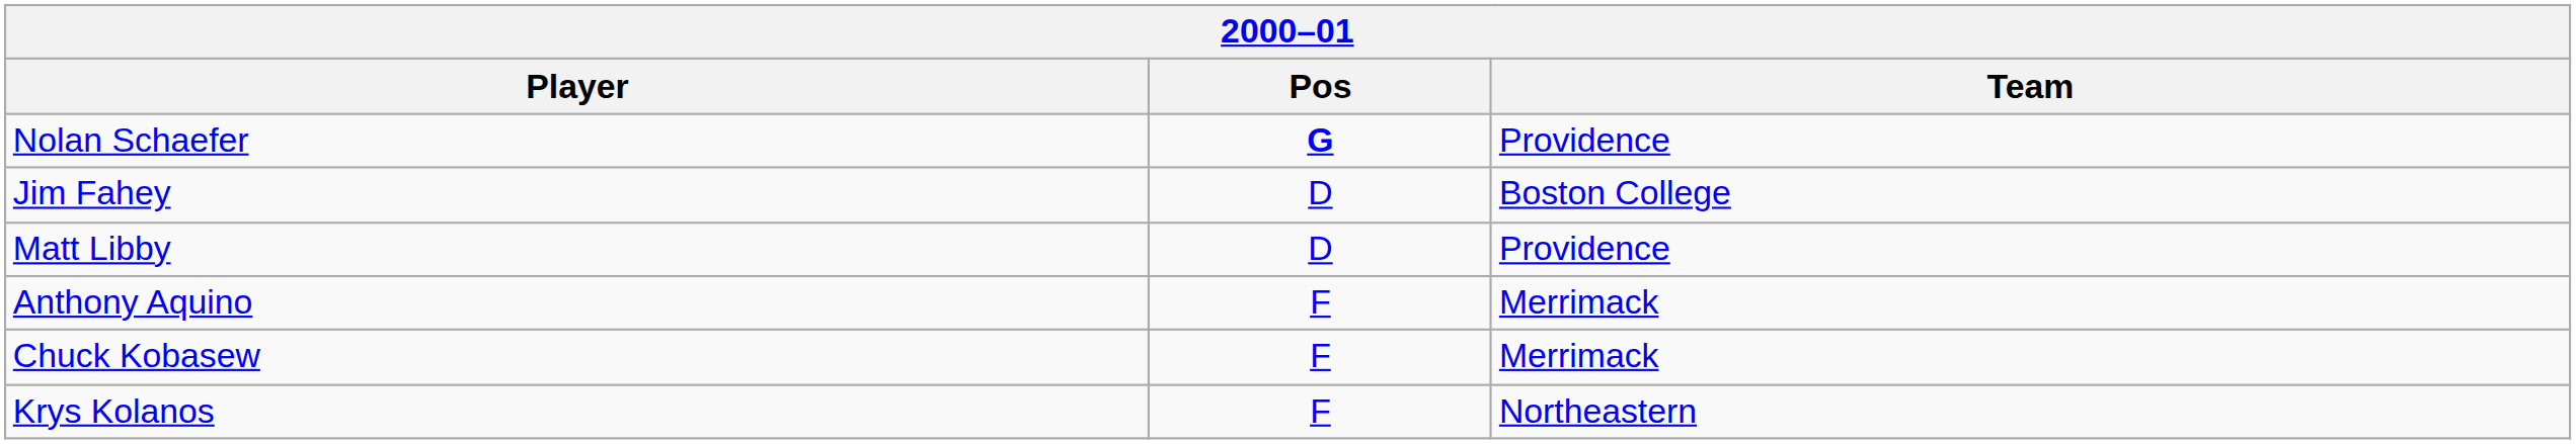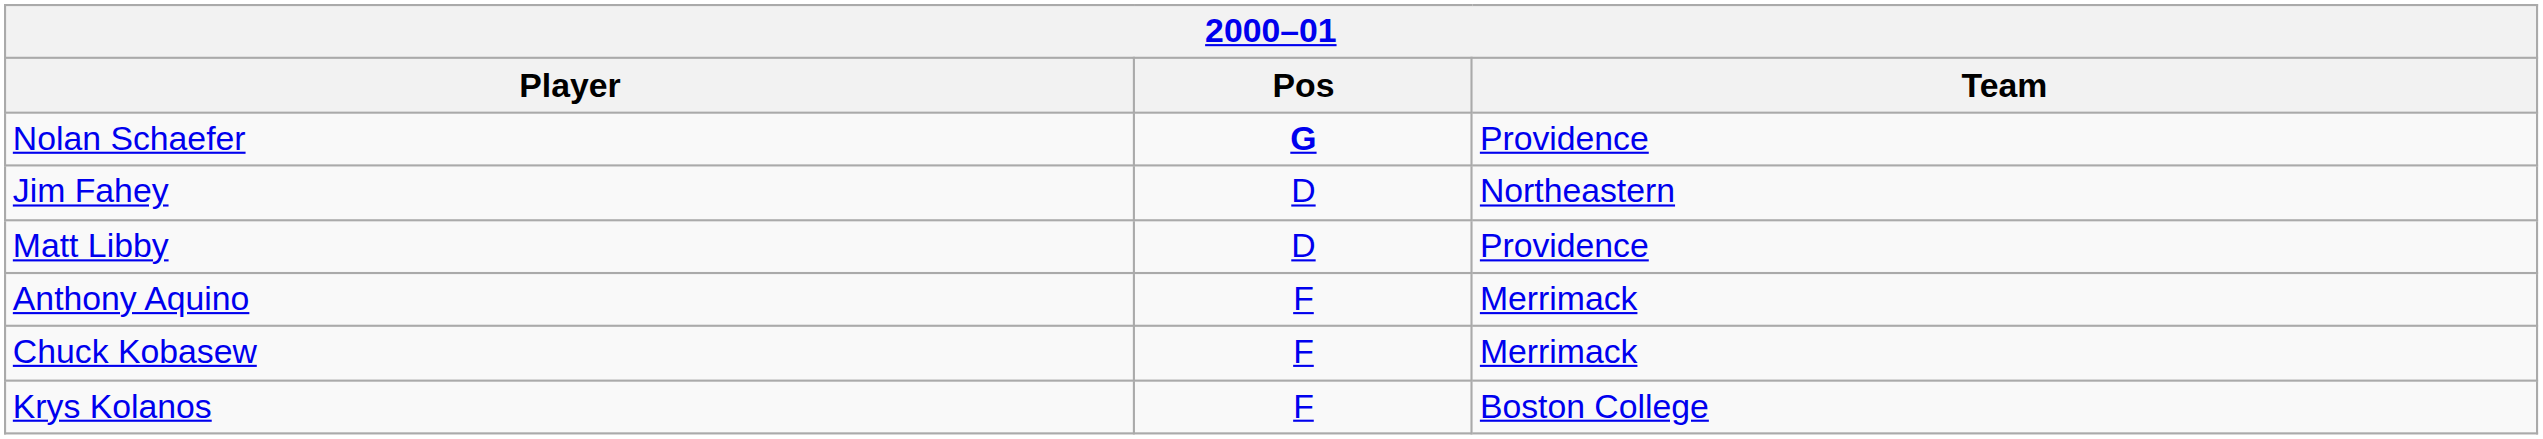Jim Fahey | Team: Boston College -> Northeastern
Krys Kolanos | Team: Northeastern -> Boston College
